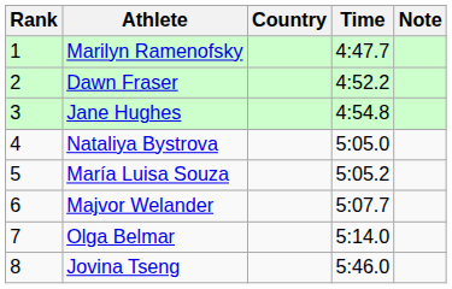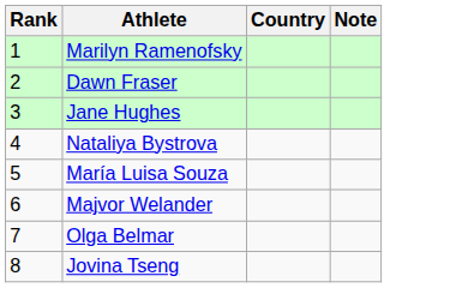- column: Time | 4:47.7 | 4:52.2 | 4:54.8 | 5:05.0 | 5:05.2 | 5:07.7 | 5:14.0 | 5:46.0
